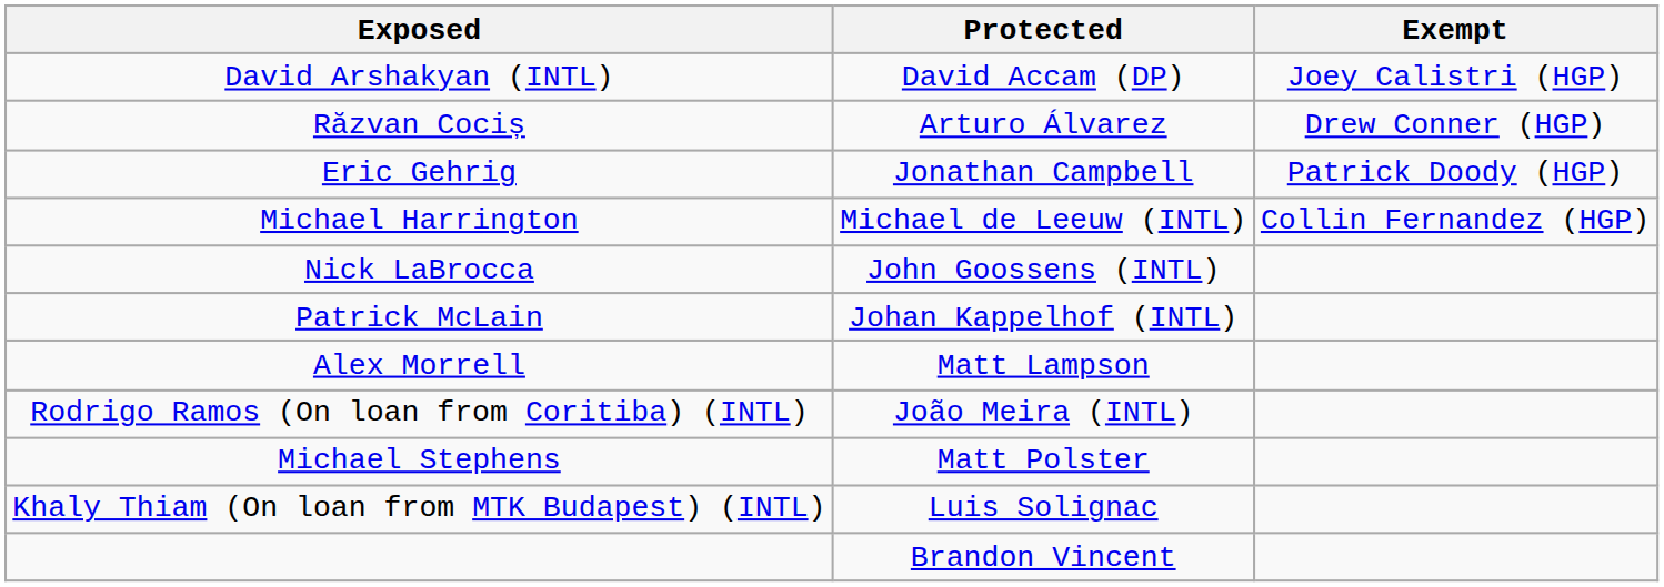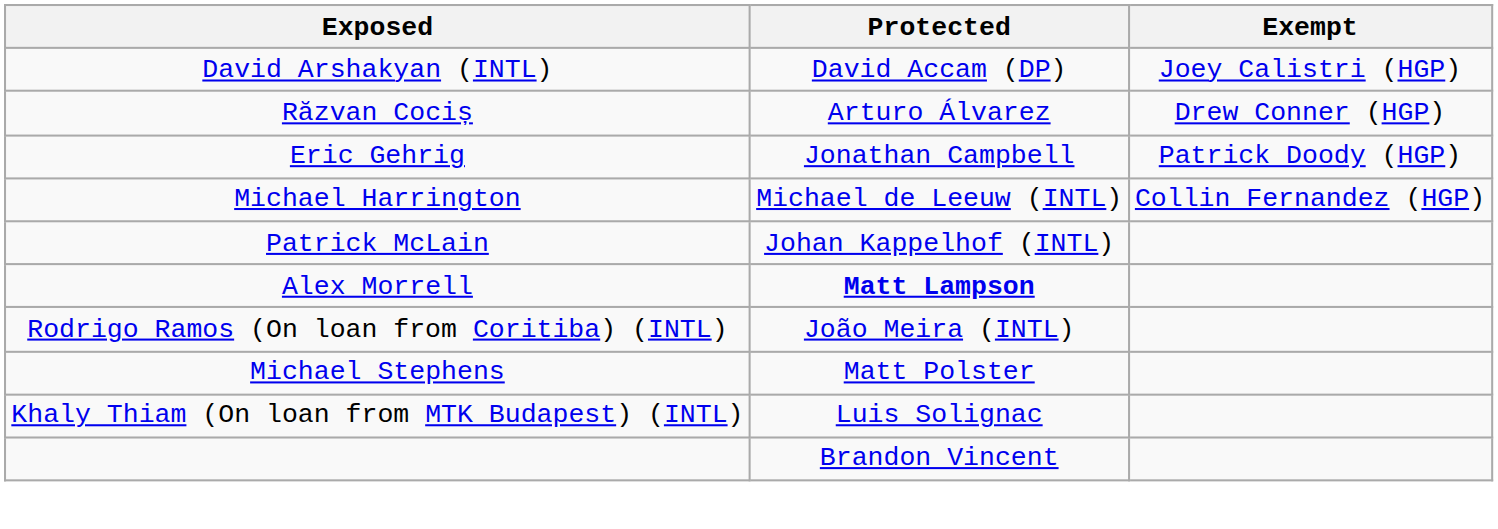- row: Nick LaBrocca | John Goossens (INTL)
Alex Morrell | Protected: normal -> bold
